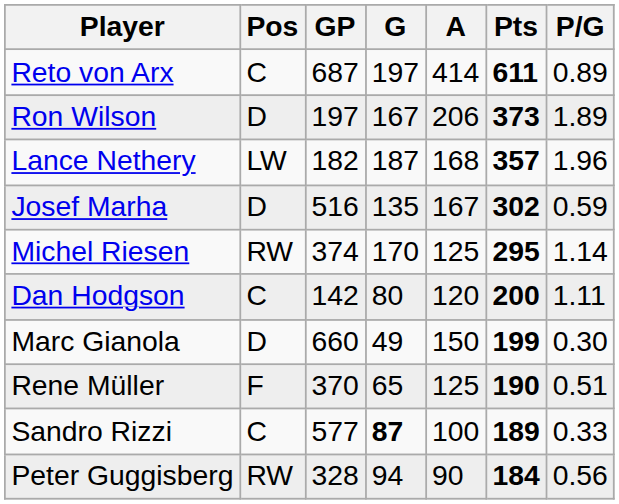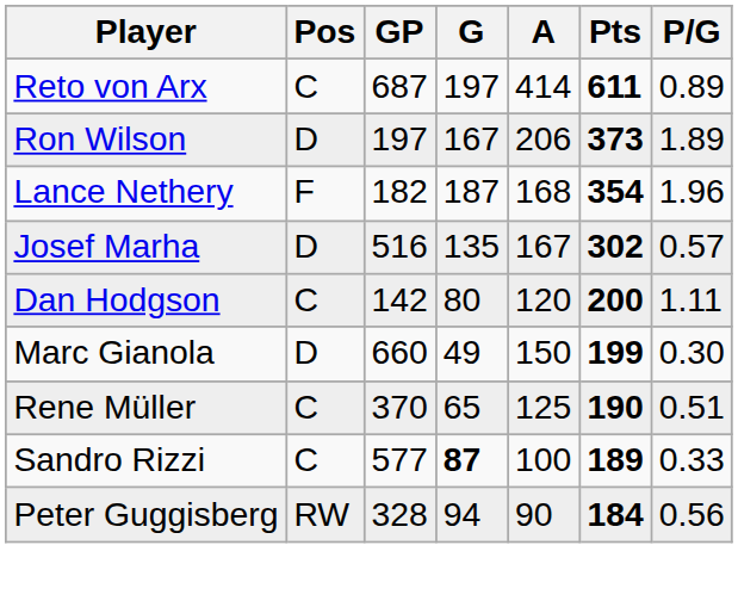Lance Nethery | Pos: LW -> F
Lance Nethery | Pts: 357 -> 354
Josef Marha | P/G: 0.59 -> 0.57
- row: Michel Riesen | RW | 374 | 170 | 125 | 295 | 1.14
Rene Müller | Pos: F -> C
